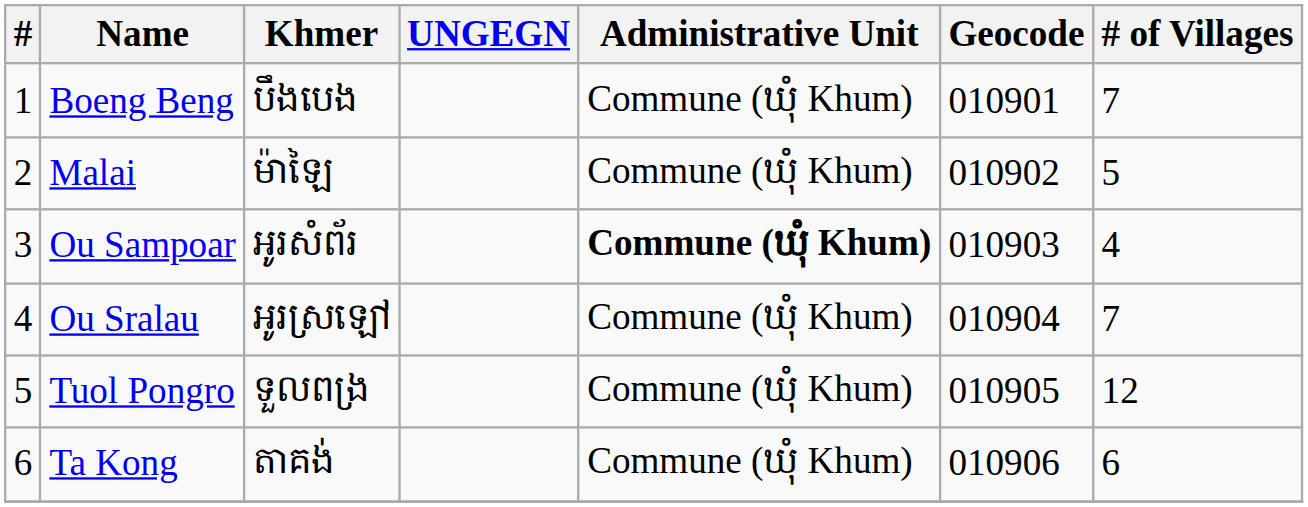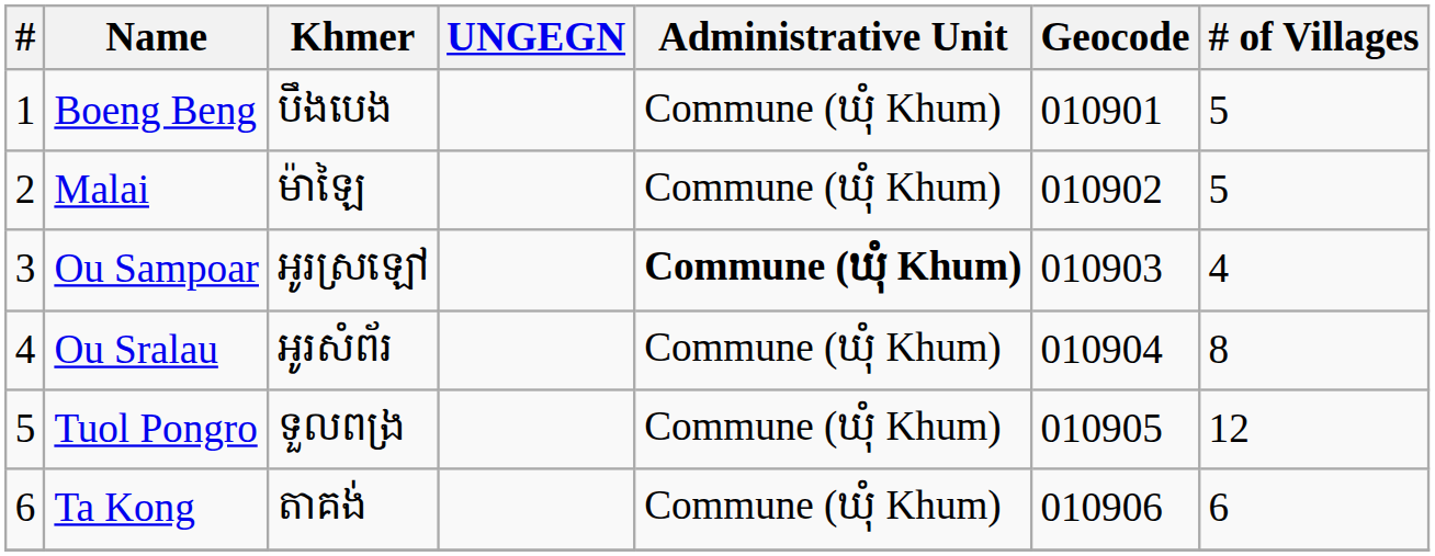Boeng Beng | # of Villages: 7 -> 5
Ou Sampoar | Khmer: អូរសំព័រ -> អូរស្រឡៅ
Ou Sralau | Khmer: អូរស្រឡៅ -> អូរសំព័រ
Ou Sralau | # of Villages: 7 -> 8
